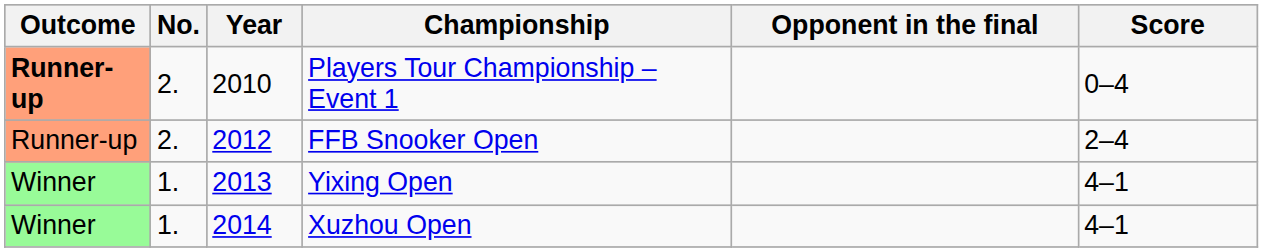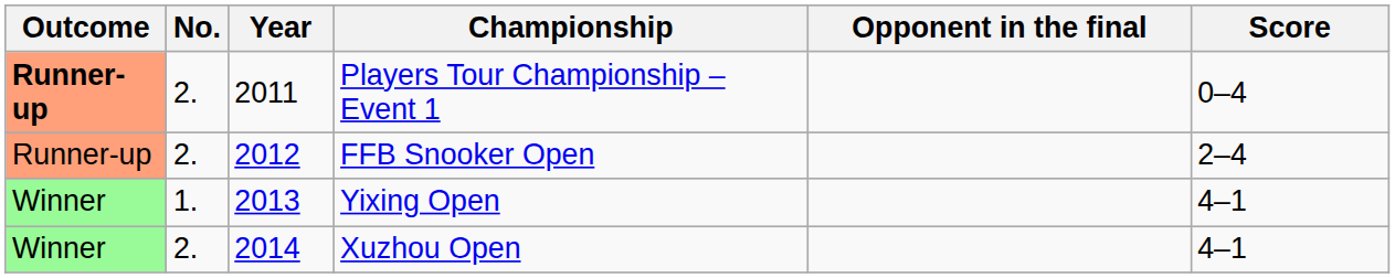Players Tour Championship – Event 1 | Year: 2010 -> 2011
Xuzhou Open | No.: 1. -> 2.
